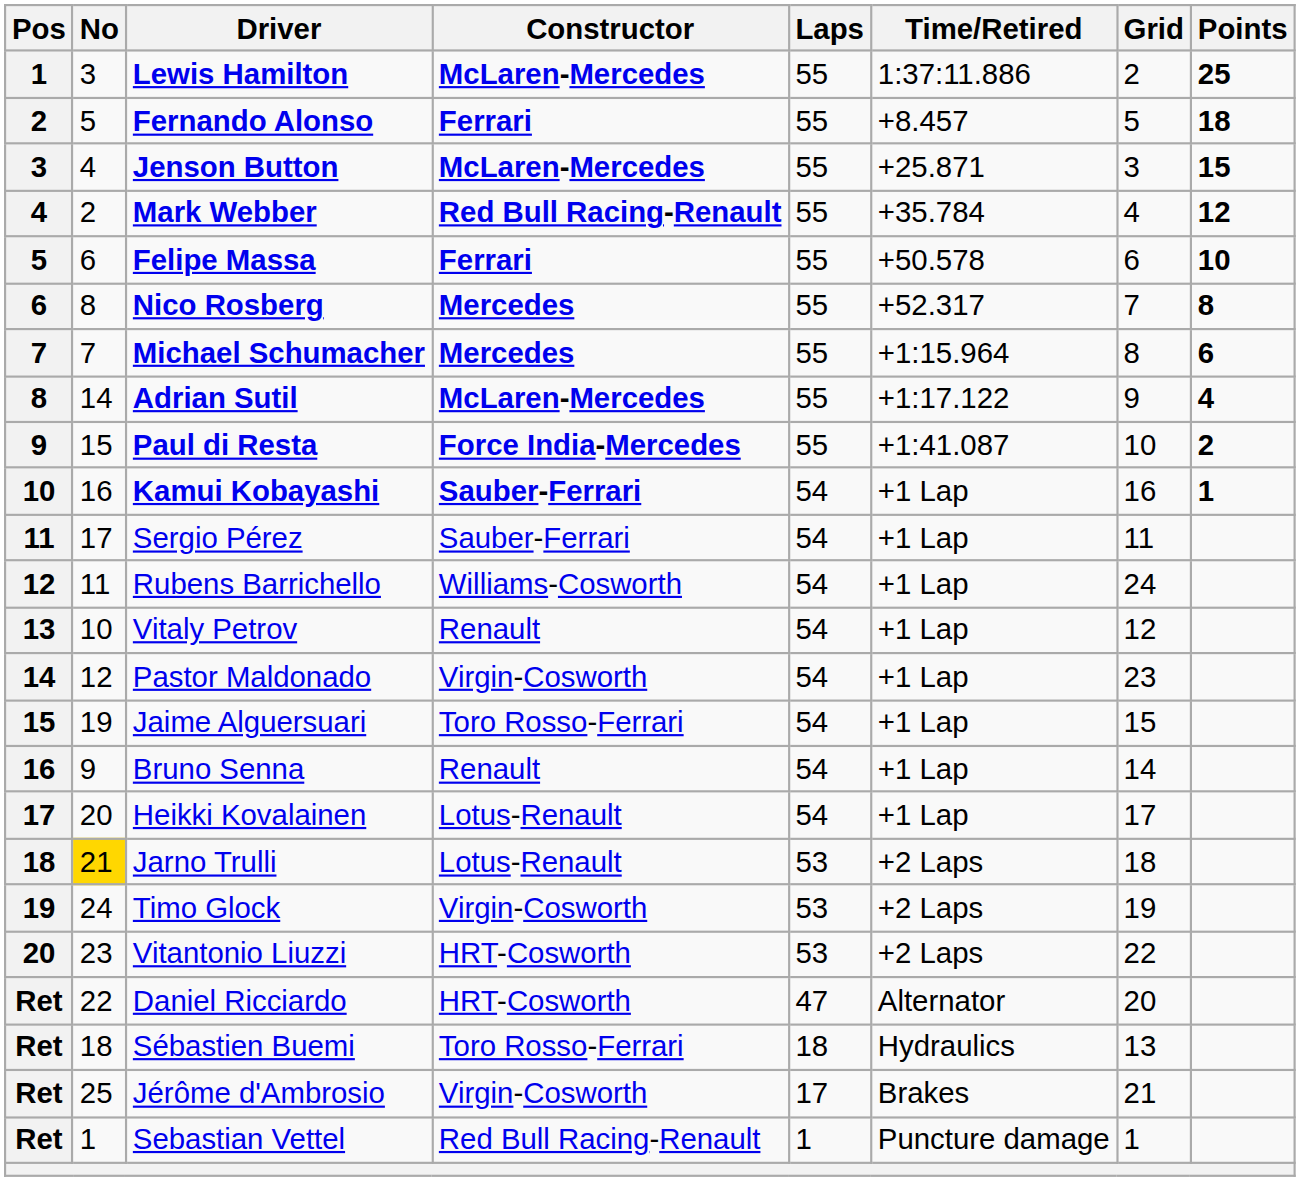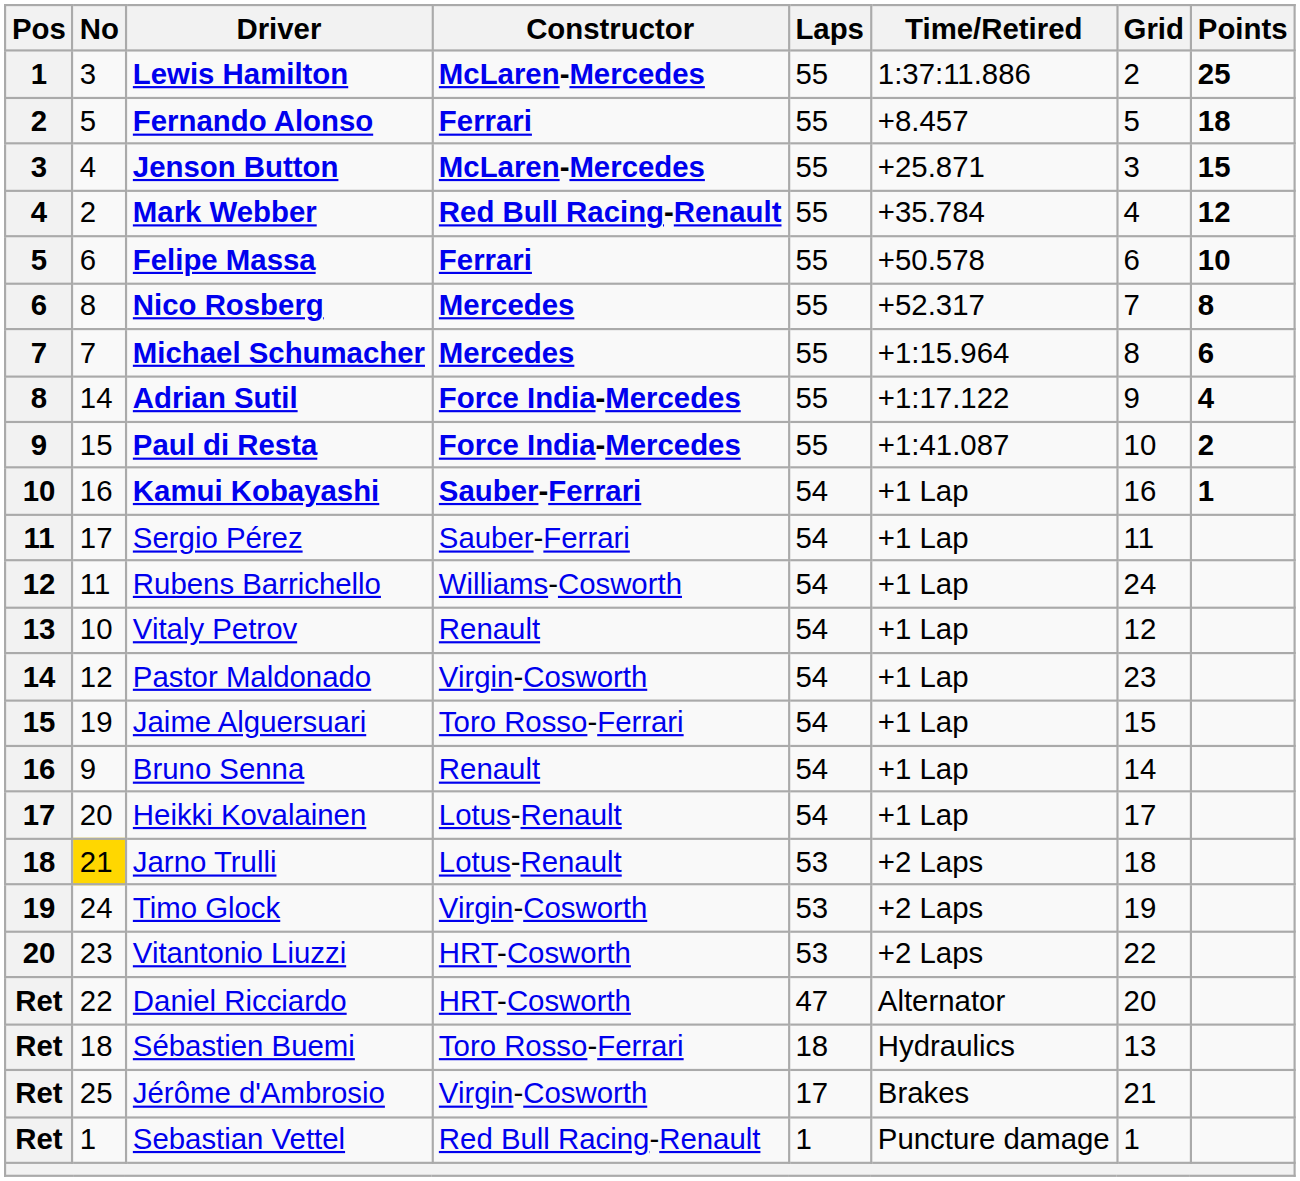Adrian Sutil | Constructor: McLaren-Mercedes -> Force India-Mercedes
